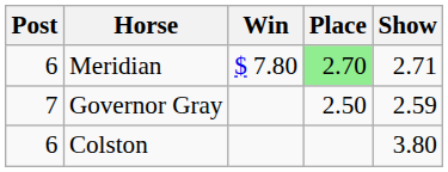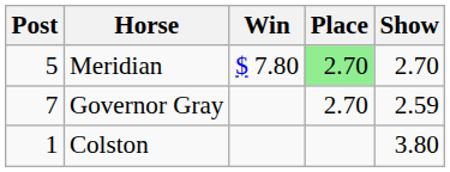Meridian | Post: 6 -> 5
Meridian | Show: 2.71 -> 2.70
Governor Gray | Place: 2.50 -> 2.70
Colston | Post: 6 -> 1
